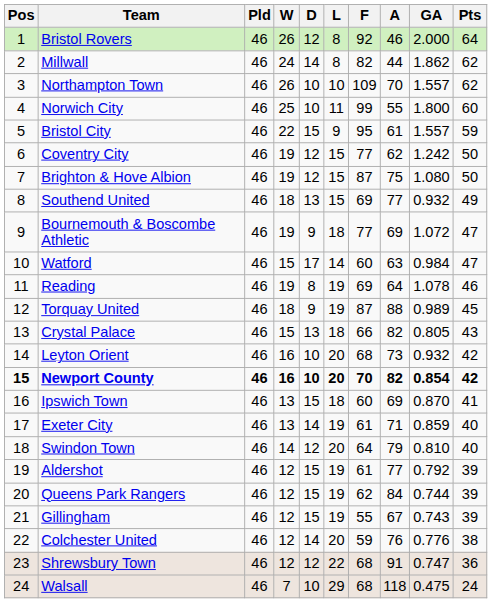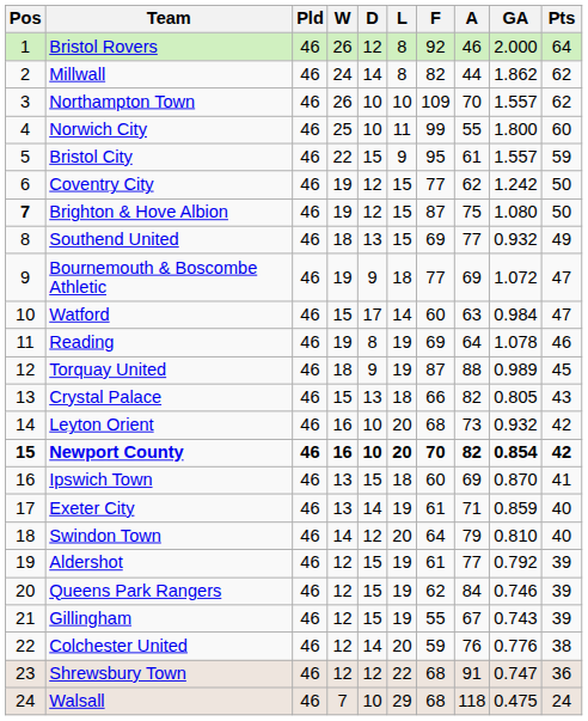Brighton & Hove Albion | Pos: normal -> bold
Queens Park Rangers | GA: 0.744 -> 0.746
